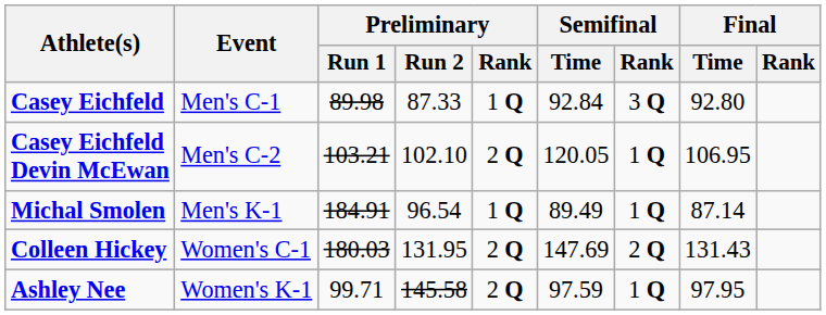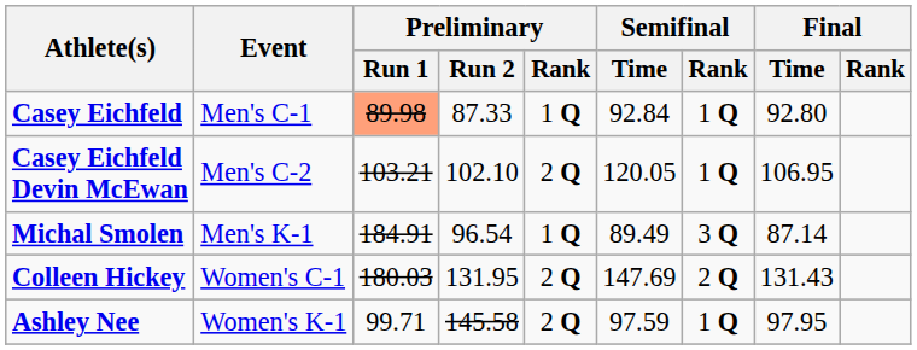Casey Eichfeld | Preliminary / Run 1: no background -> lightsalmon background
Casey Eichfeld | Semifinal / Rank: 3 Q -> 1 Q
Michal Smolen | Semifinal / Rank: 1 Q -> 3 Q
